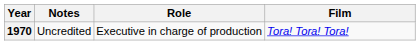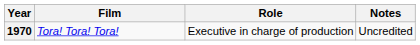columns swapped: Film <-> Notes
